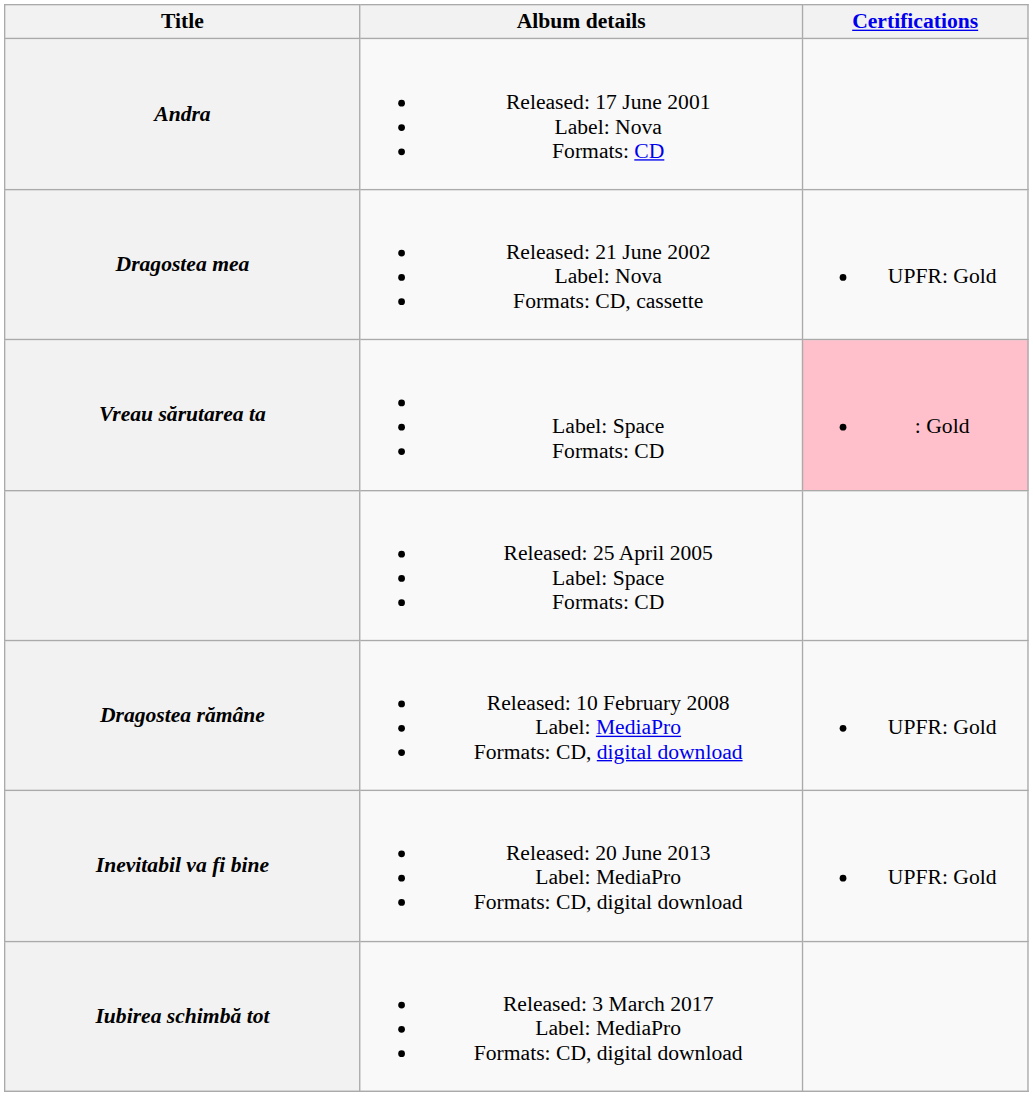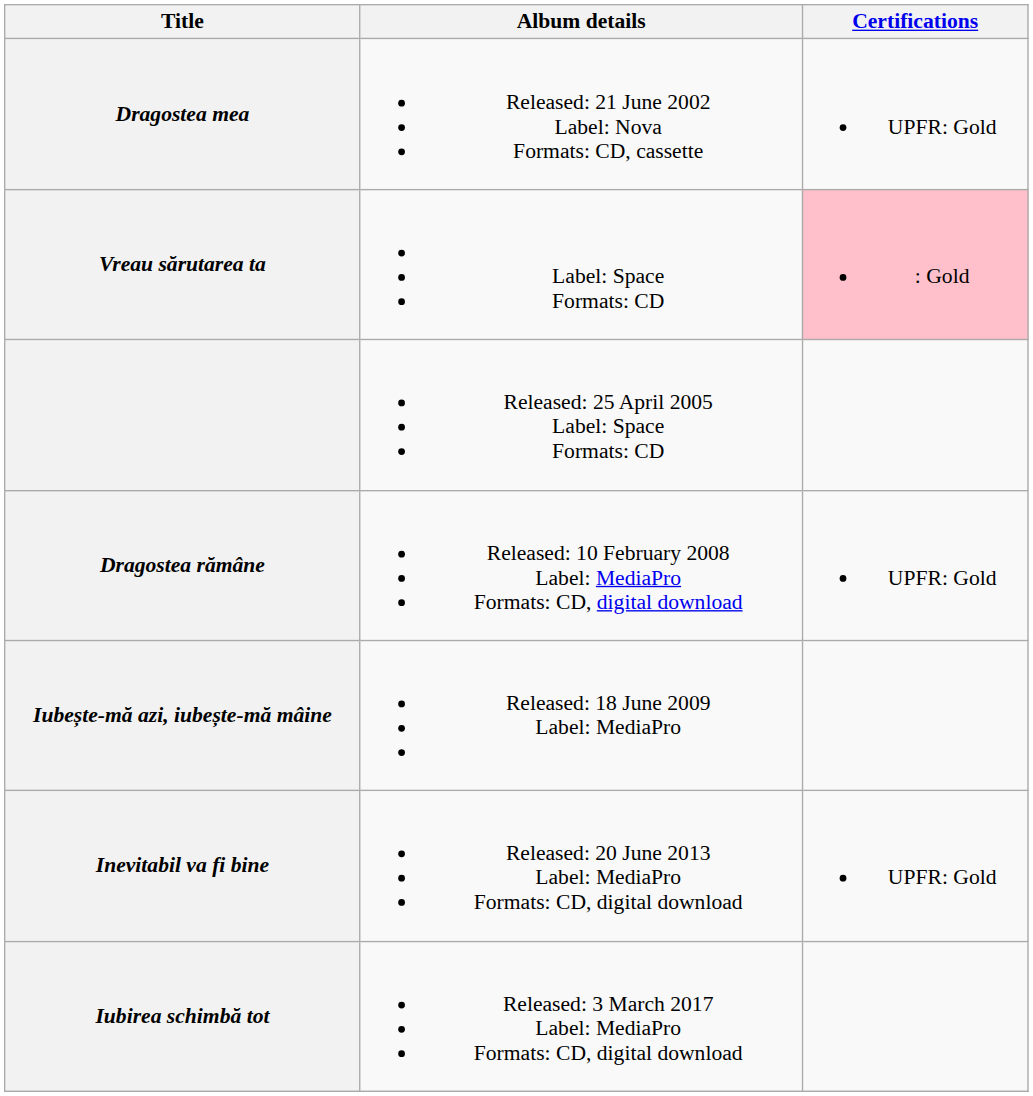- row: Andra | Released: 17 June 2001 Label: Nova Formats: CD
+ row: Iubește-mă azi, iubește-mă mâine | Released: 18 June 2009 Label: MediaPro
